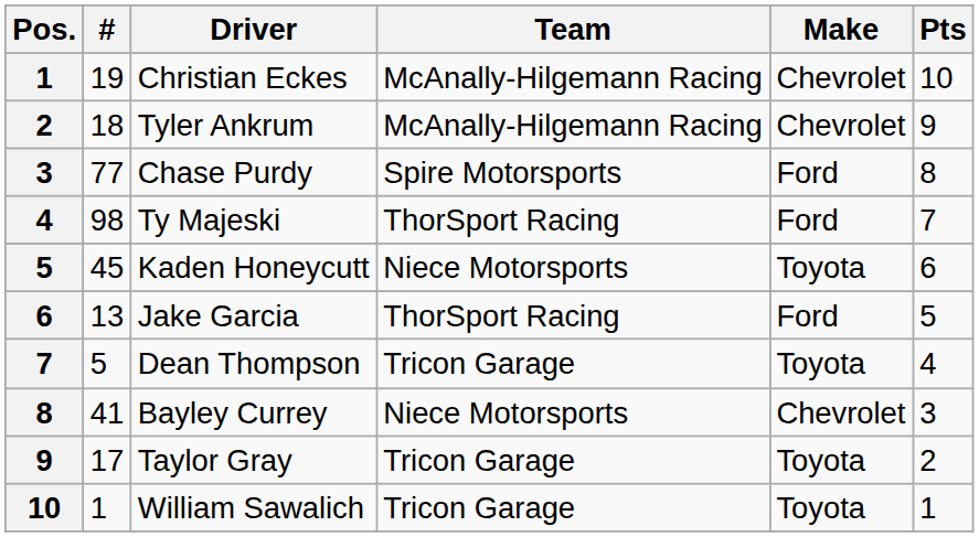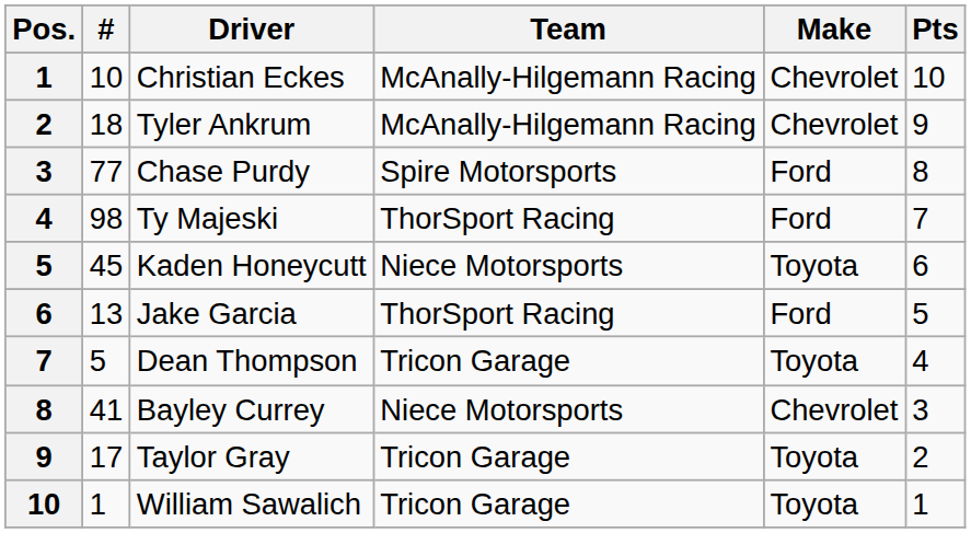Christian Eckes | #: 19 -> 10
